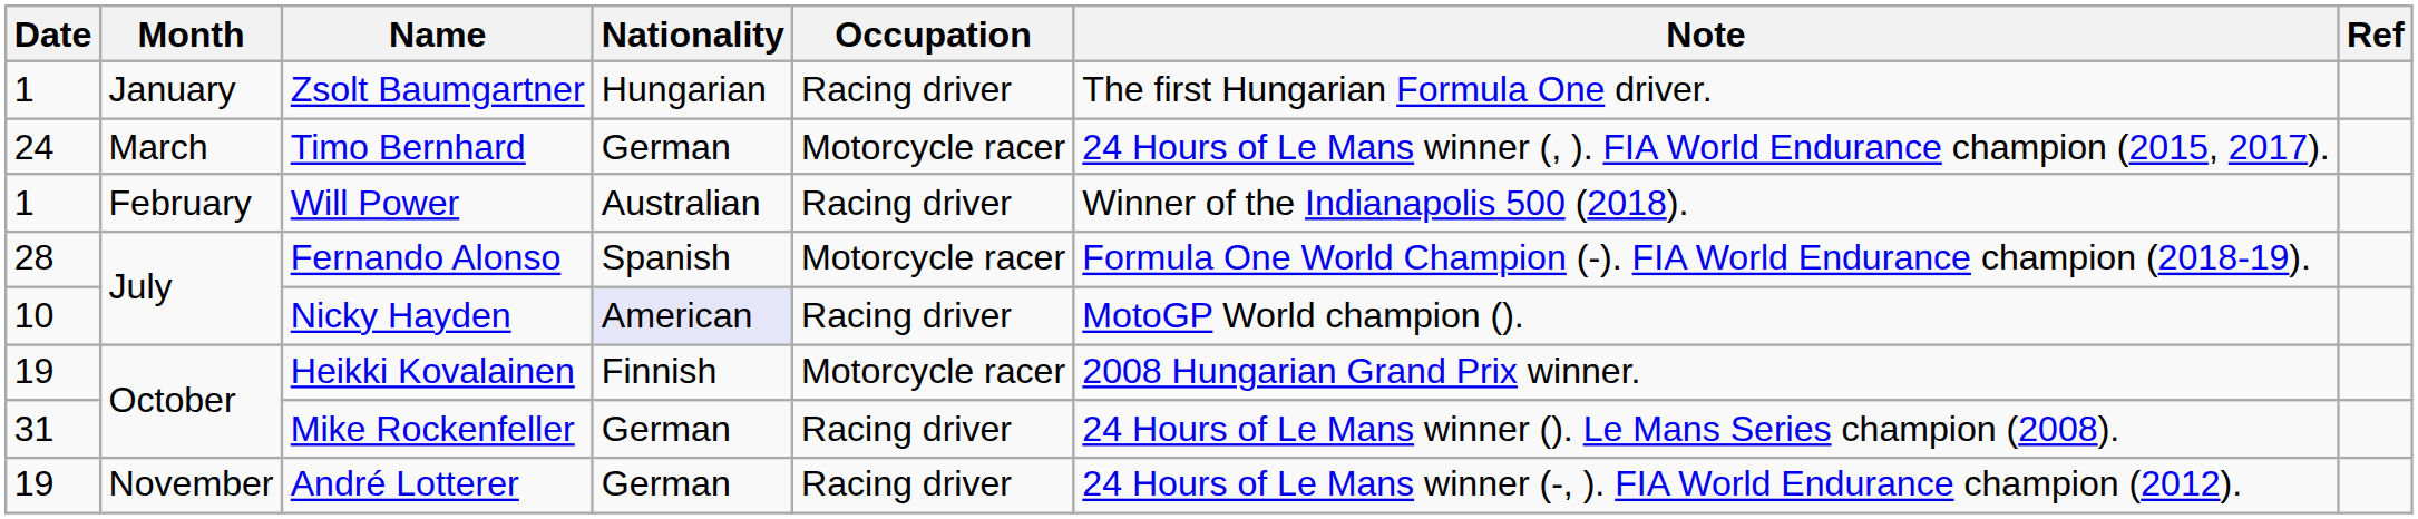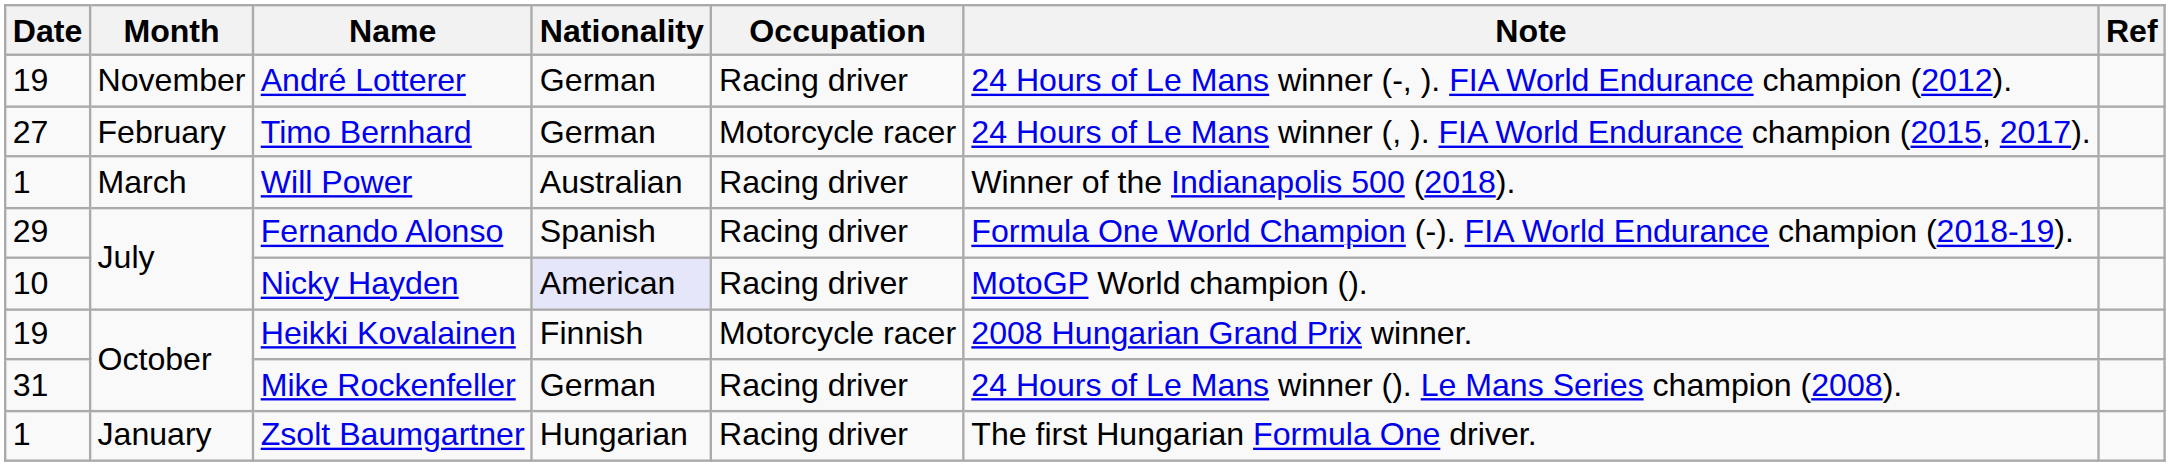rows swapped: Zsolt Baumgartner <-> André Lotterer
Timo Bernhard | Date: 24 -> 27
Timo Bernhard | Month: March -> February
Will Power | Month: February -> March
Fernando Alonso | Date: 28 -> 29
Fernando Alonso | Occupation: Motorcycle racer -> Racing driver
